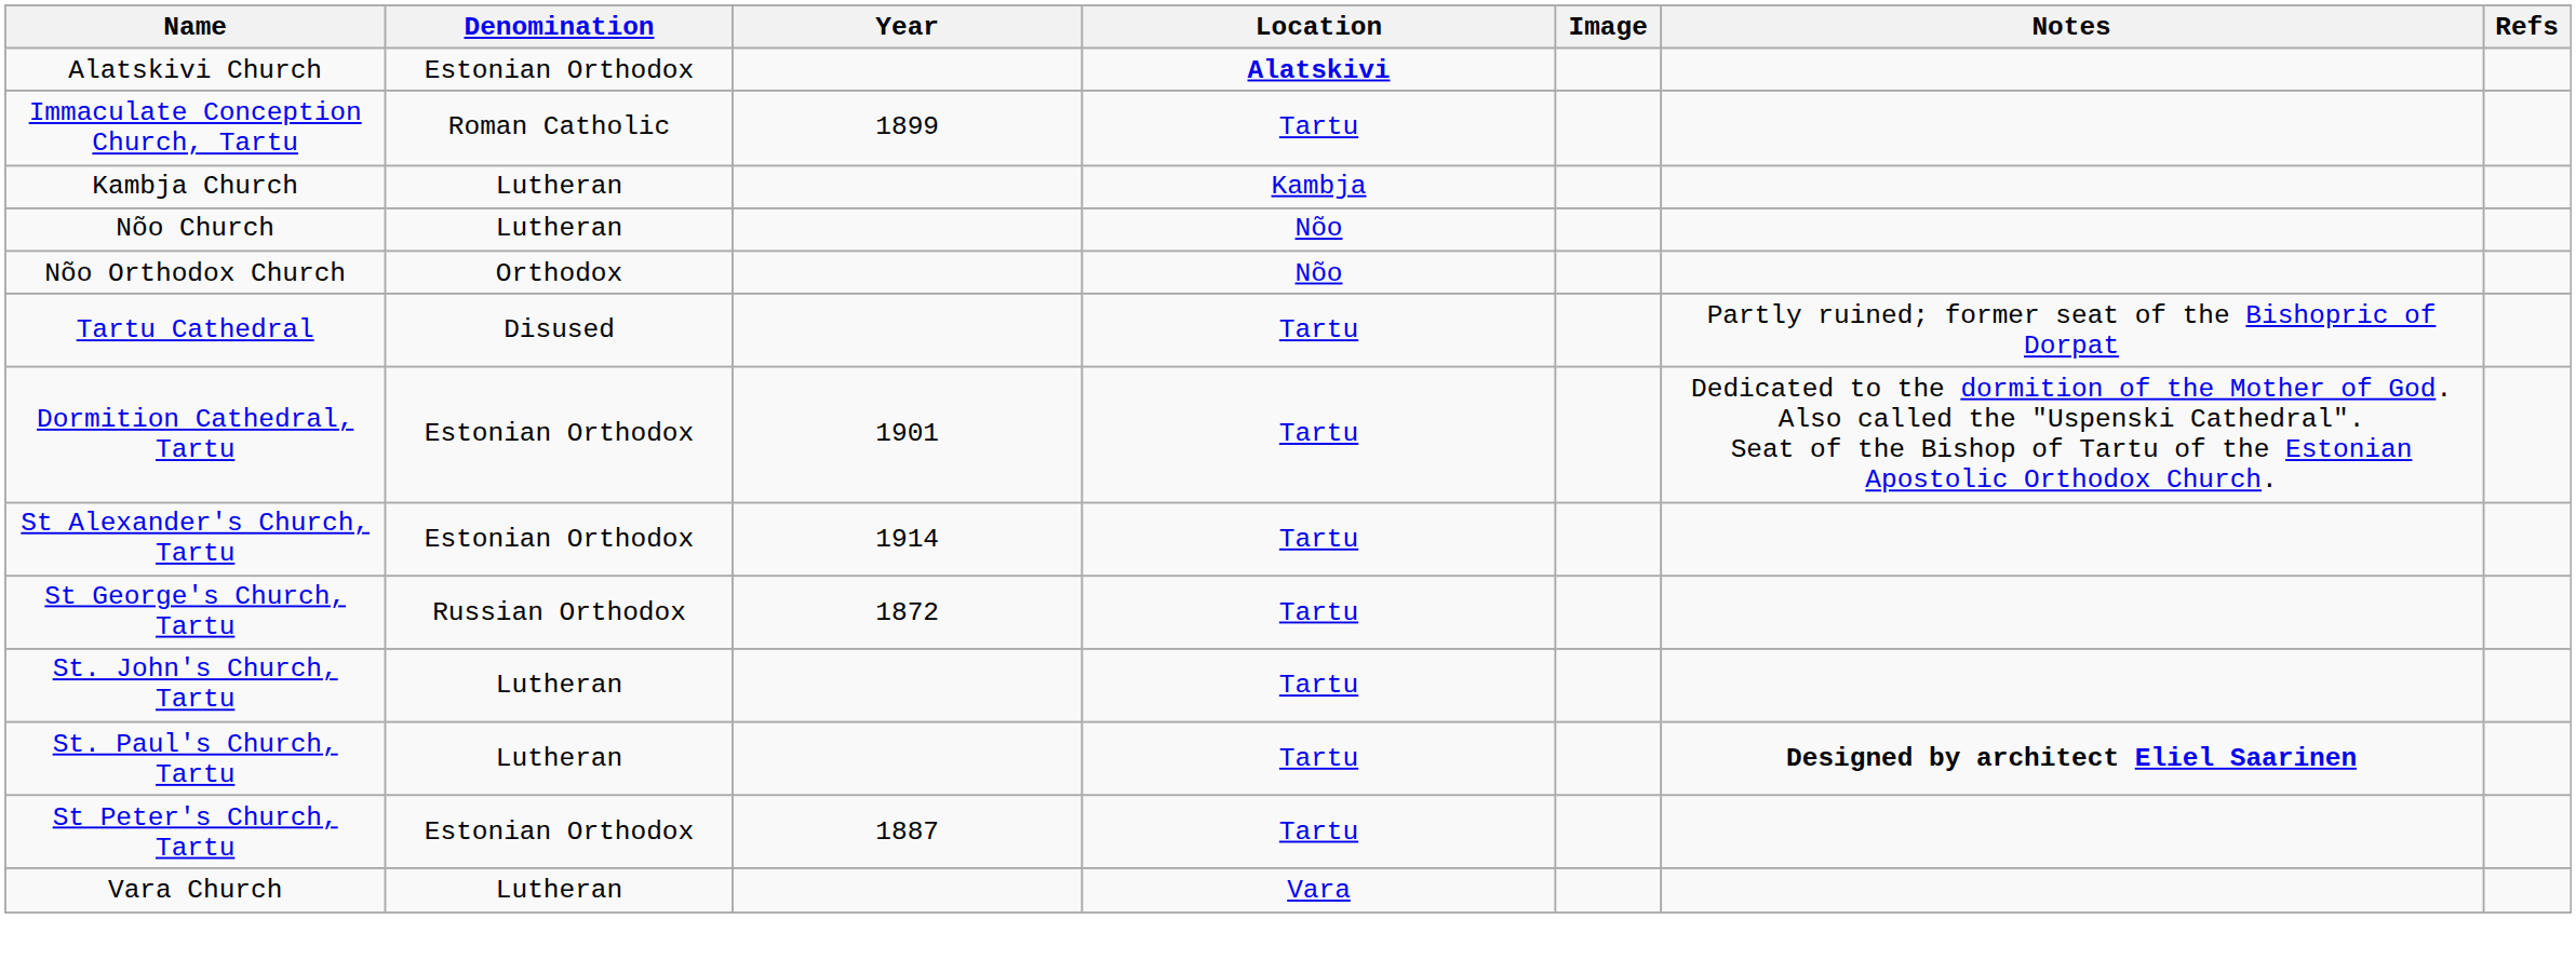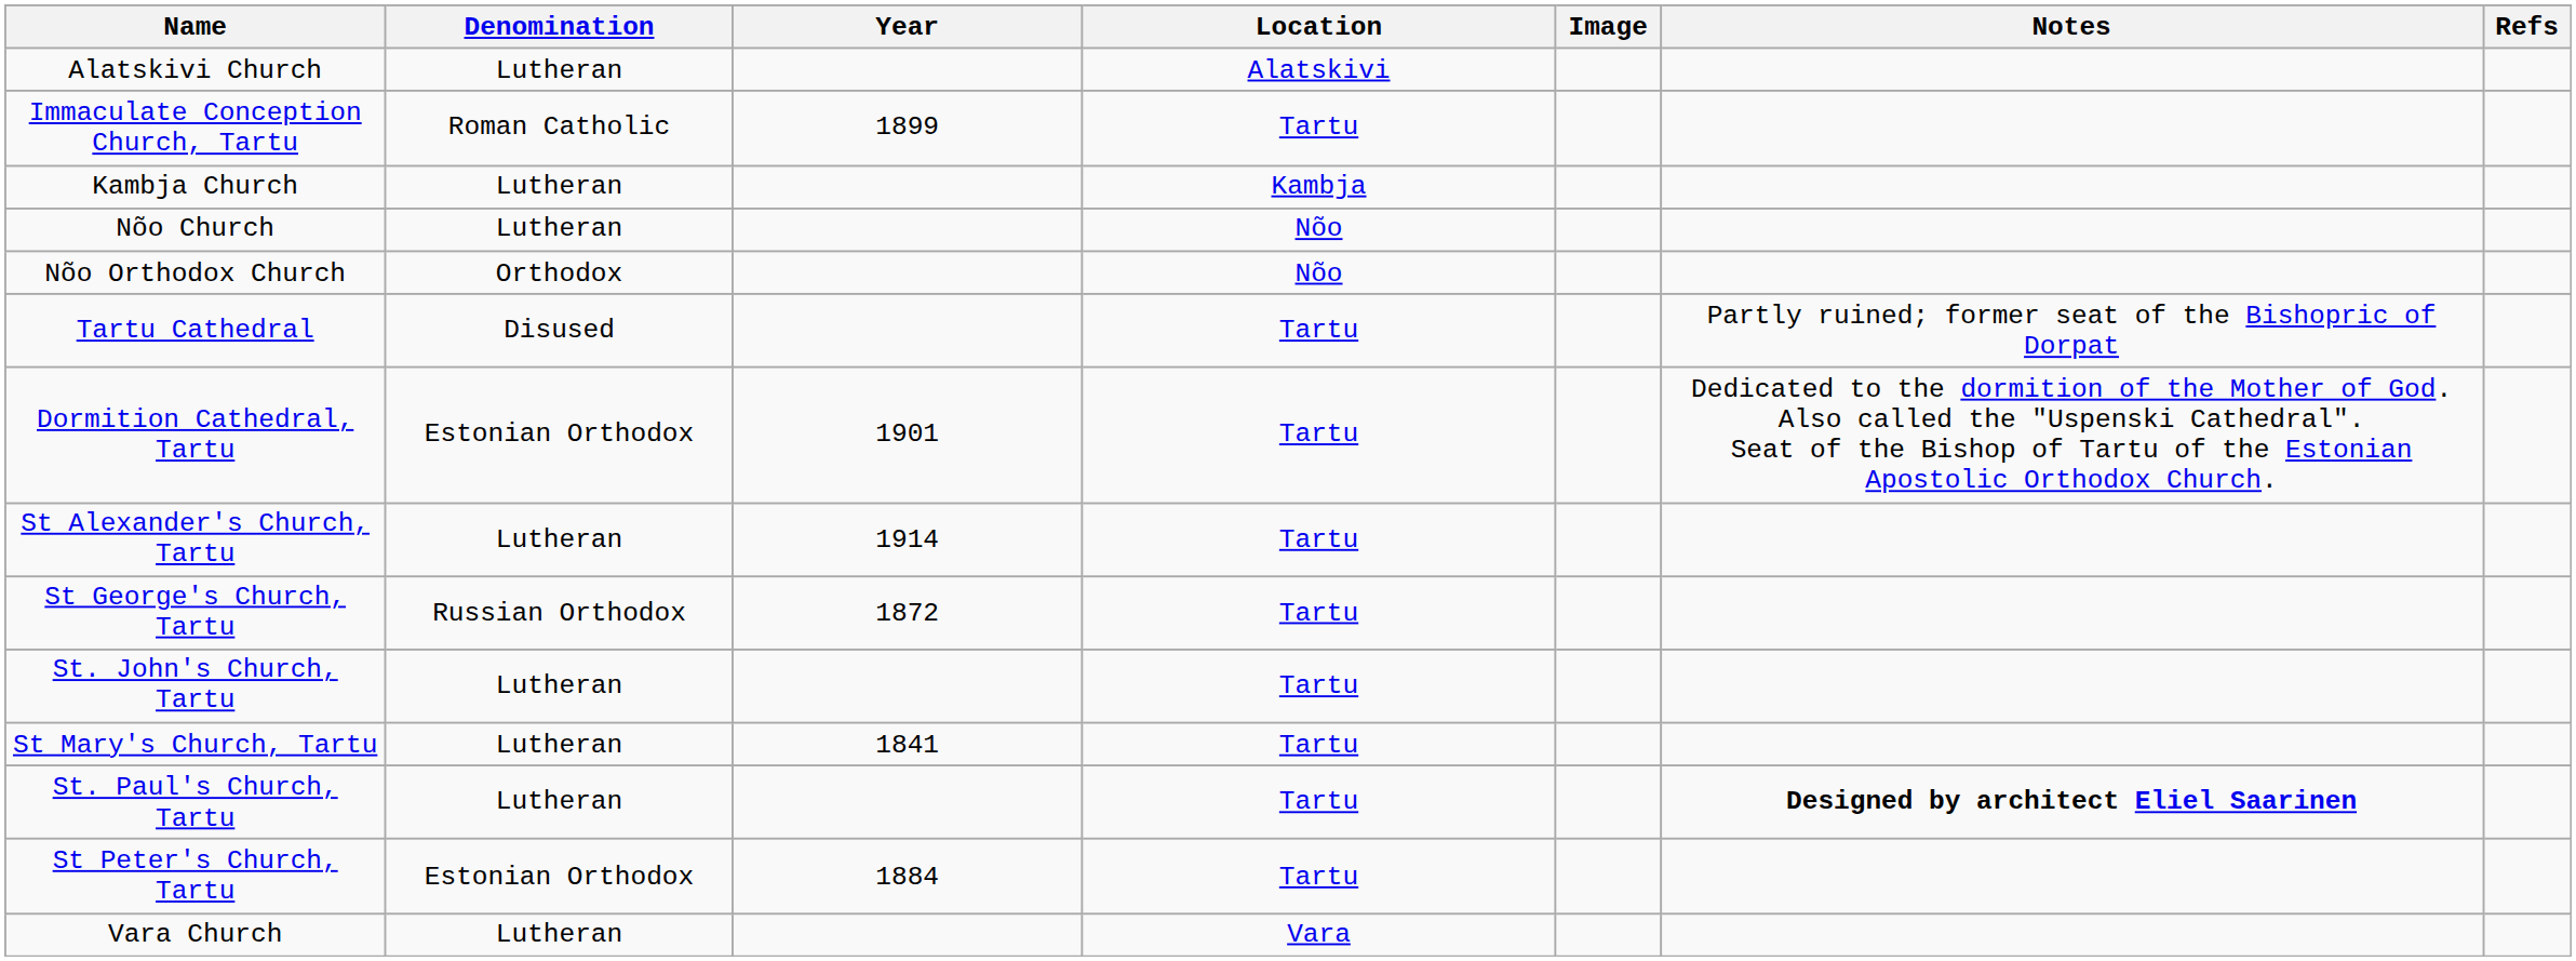Alatskivi Church | Denomination: Estonian Orthodox -> Lutheran
Alatskivi Church | Location: bold -> normal
St Alexander's Church, Tartu | Denomination: Estonian Orthodox -> Lutheran
+ row: St Mary's Church, Tartu | Lutheran | 1841 | Tartu
St Peter's Church, Tartu | Year: 1887 -> 1884
